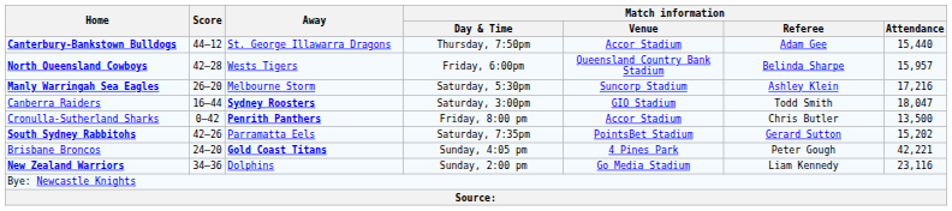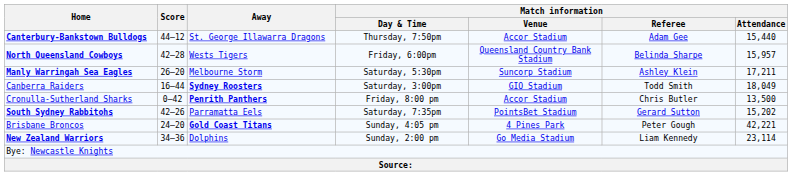Manly Warringah Sea Eagles | Match information / Attendance: 17,216 -> 17,211
Canberra Raiders | Match information / Attendance: 18,047 -> 18,049
New Zealand Warriors | Match information / Attendance: 23,116 -> 23,114
